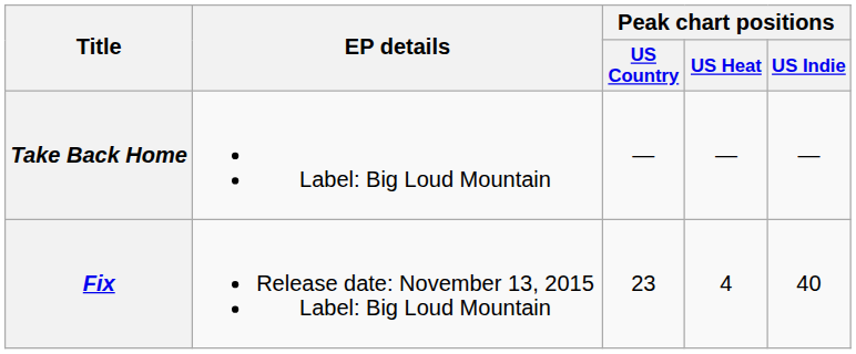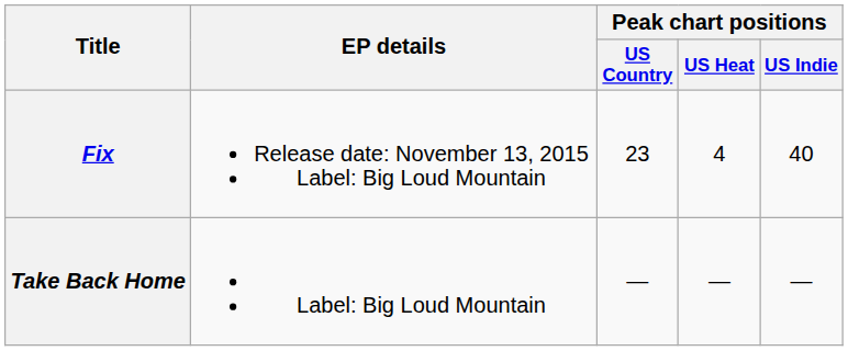rows swapped: Fix <-> Take Back Home
